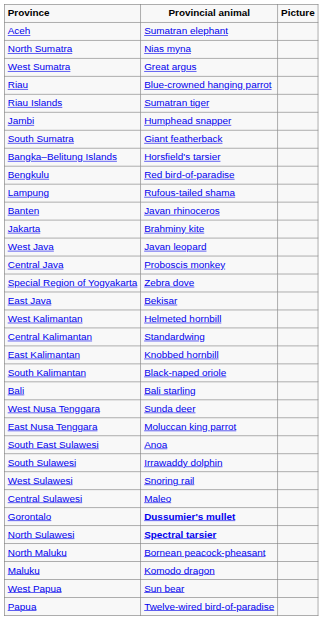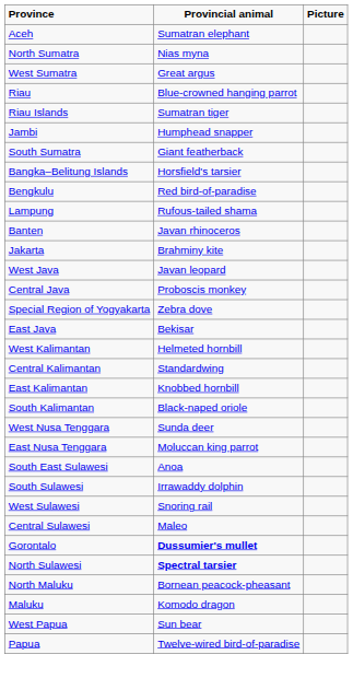- row: Bali | Bali starling
